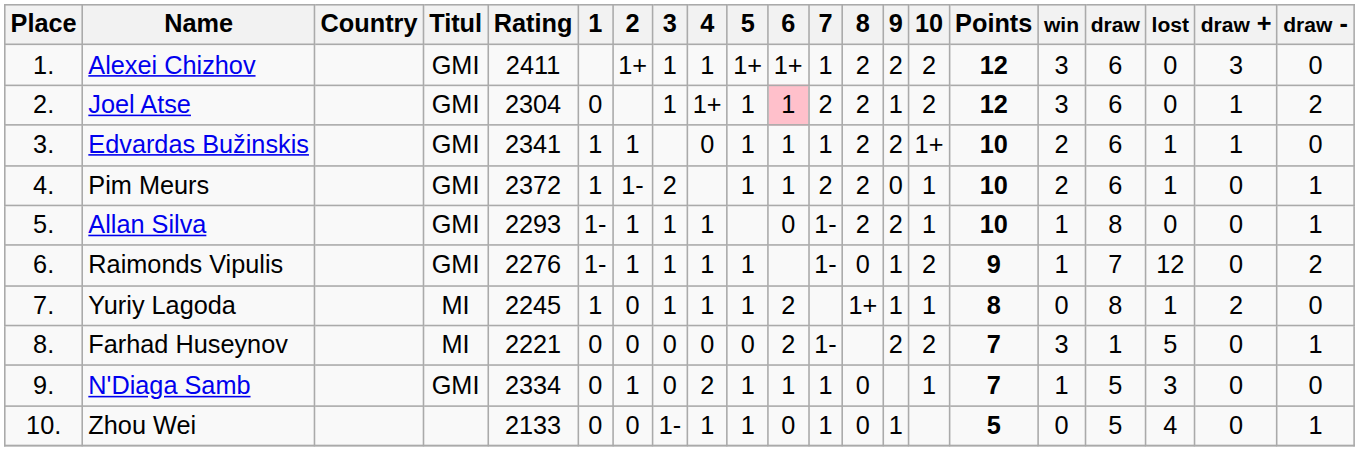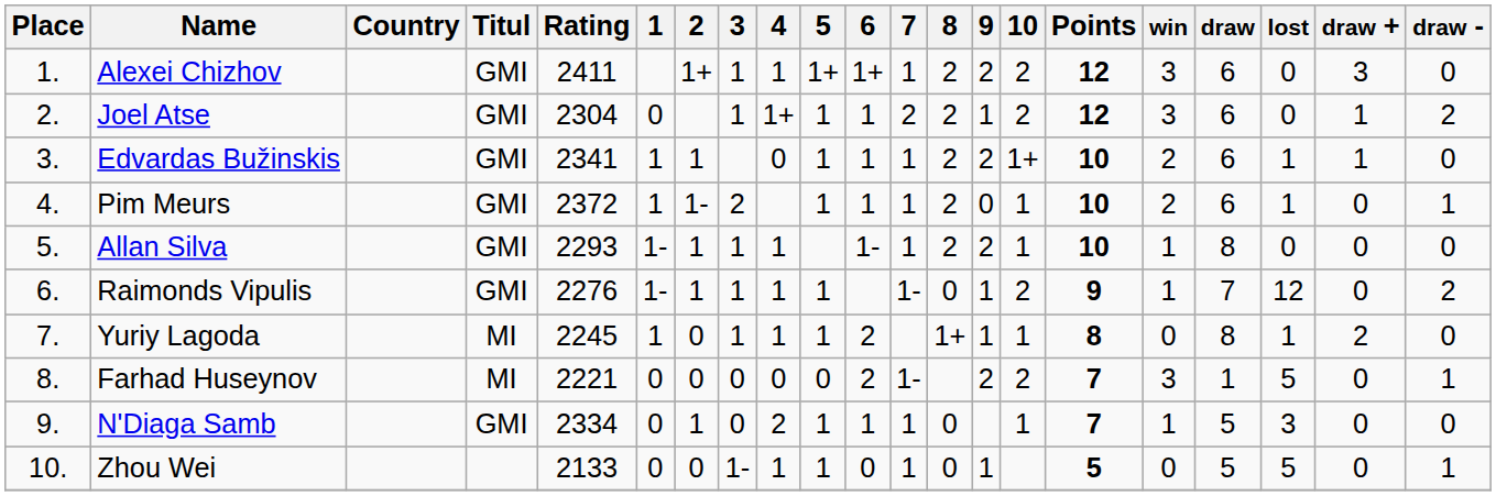Joel Atse | 6: pink background -> no background
Pim Meurs | 7: 2 -> 1
Allan Silva | 6: 0 -> 1-
Allan Silva | 7: 1- -> 1
Allan Silva | draw -: 1 -> 0
Zhou Wei | lost: 4 -> 5
